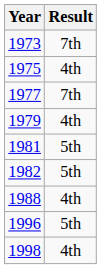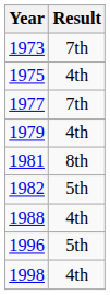1981 | Result: 5th -> 8th
